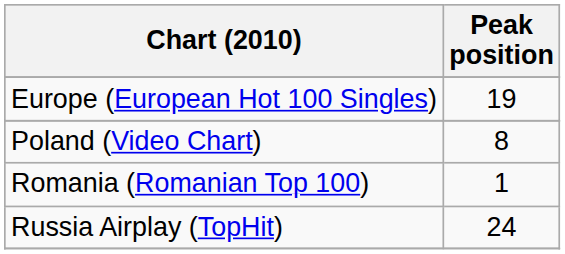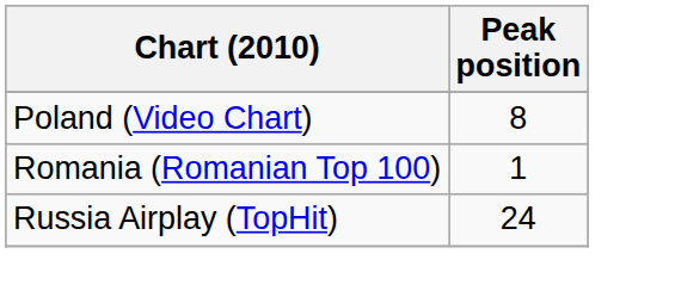- row: Europe (European Hot 100 Singles) | 19
